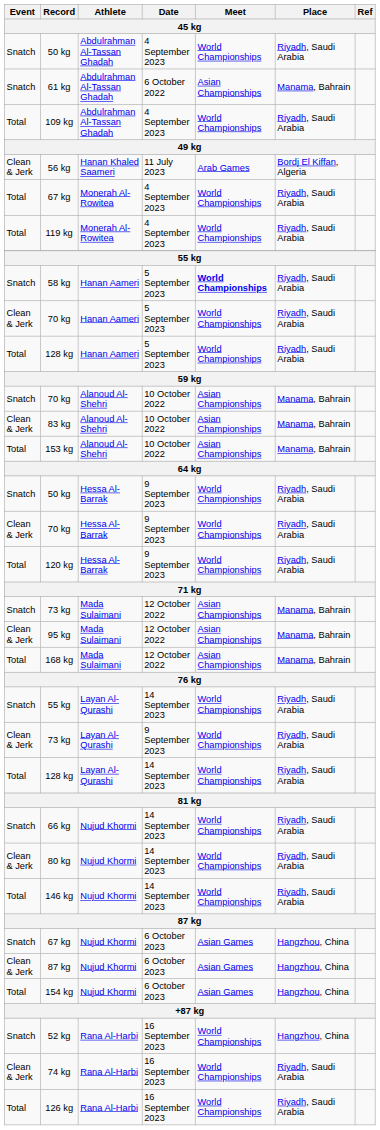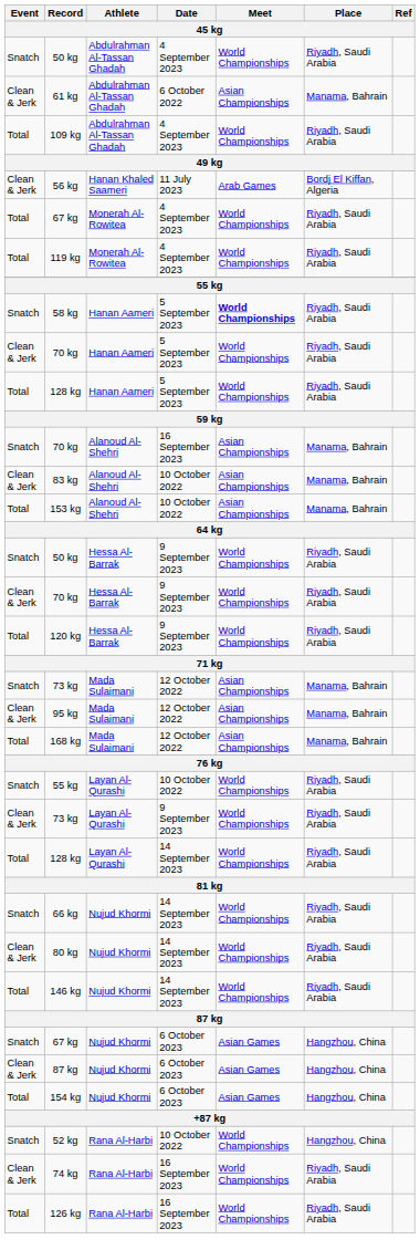61 kg | Event: Snatch -> Clean & Jerk
70 kg / Alanoud Al-Shehri | Date: 10 October 2022 -> 16 September 2023
55 kg / Layan Al-Qurashi | Date: 14 September 2023 -> 10 October 2022
52 kg | Date: 16 September 2023 -> 10 October 2022
